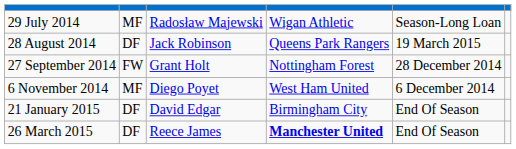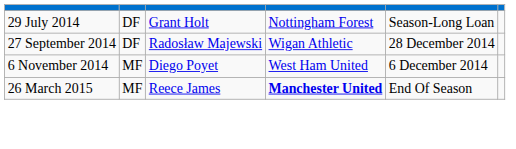29 July 2014 | column 2: MF -> DF
29 July 2014 | column 3: Radosław Majewski -> Grant Holt
29 July 2014 | column 4: Wigan Athletic -> Nottingham Forest
- row: 28 August 2014 | DF | Jack Robinson | Queens Park Rangers | 19 March 2015
27 September 2014 | column 2: FW -> DF
27 September 2014 | column 3: Grant Holt -> Radosław Majewski
27 September 2014 | column 4: Nottingham Forest -> Wigan Athletic
- row: 21 January 2015 | DF | David Edgar | Birmingham City | End Of Season
26 March 2015 | column 2: DF -> MF
